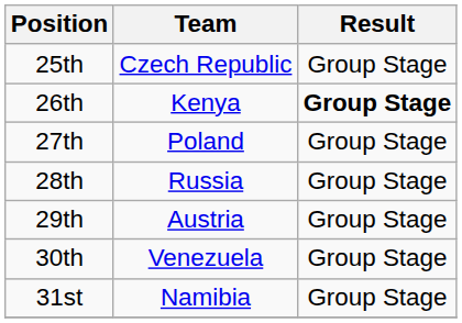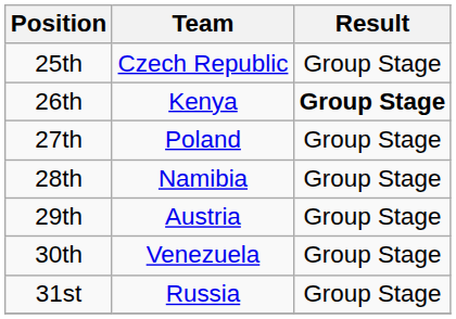28th | Team: Russia -> Namibia
31st | Team: Namibia -> Russia
